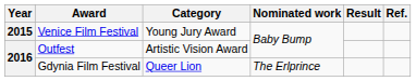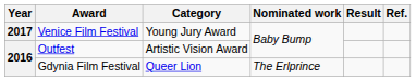Venice Film Festival | Year: 2015 -> 2017
